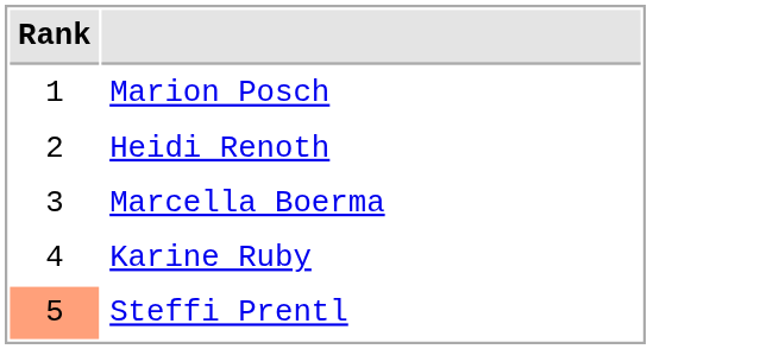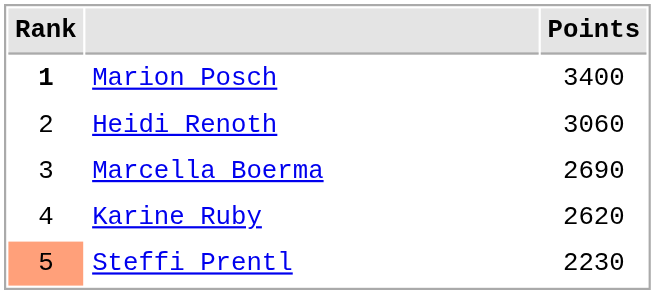+ column: Points | 3400 | 3060 | 2690 | 2620 | 2230
Marion Posch | Rank: normal -> bold
